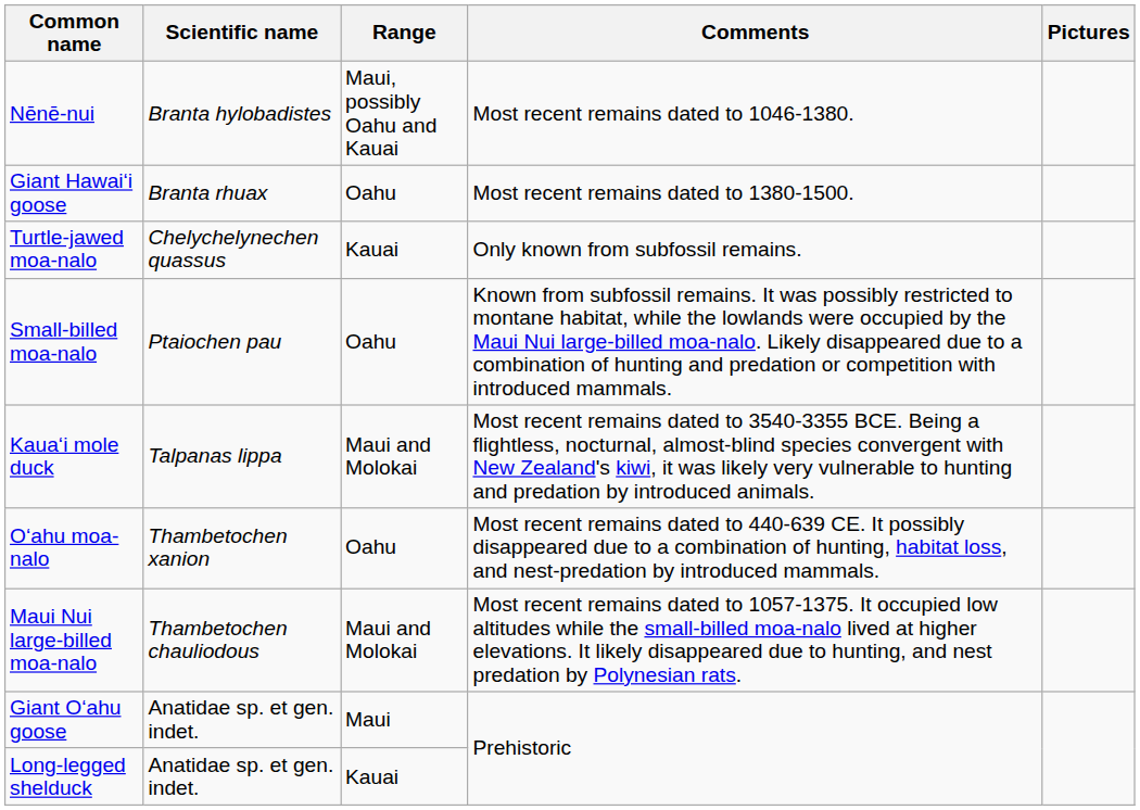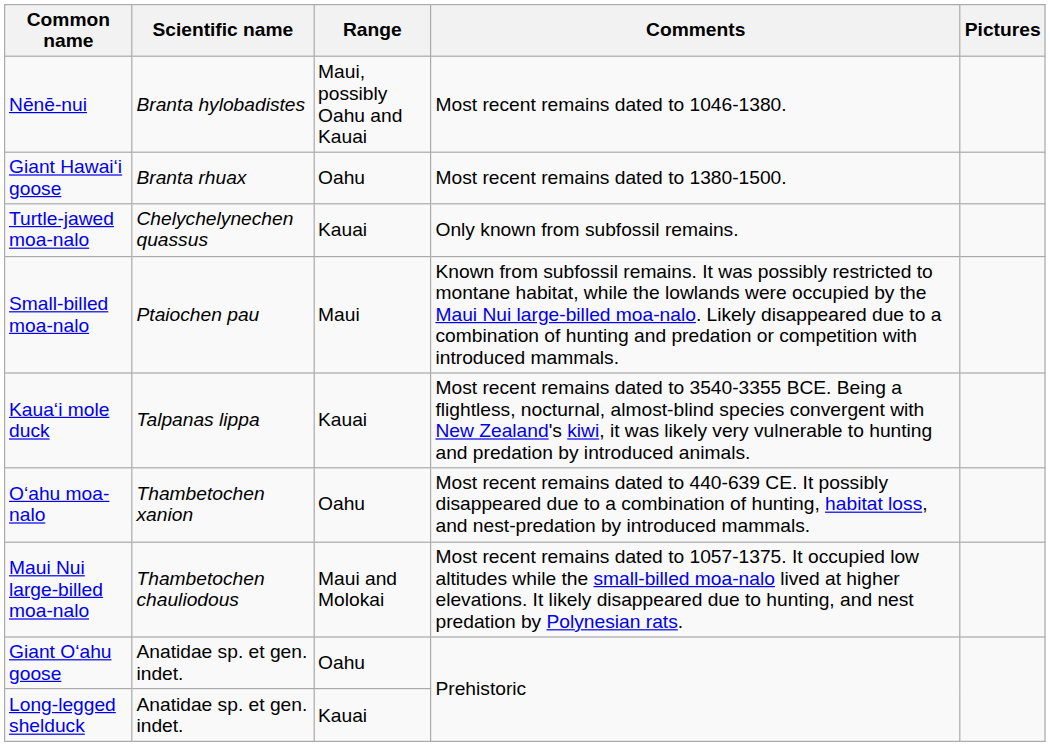Small-billed moa-nalo | Range: Oahu -> Maui
Kauaʻi mole duck | Range: Maui and Molokai -> Kauai
Giant Oʻahu goose | Range: Maui -> Oahu
